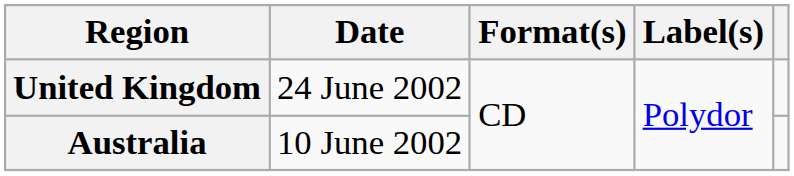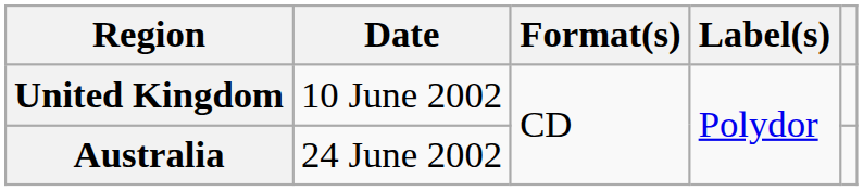United Kingdom | Date: 24 June 2002 -> 10 June 2002
Australia | Date: 10 June 2002 -> 24 June 2002
